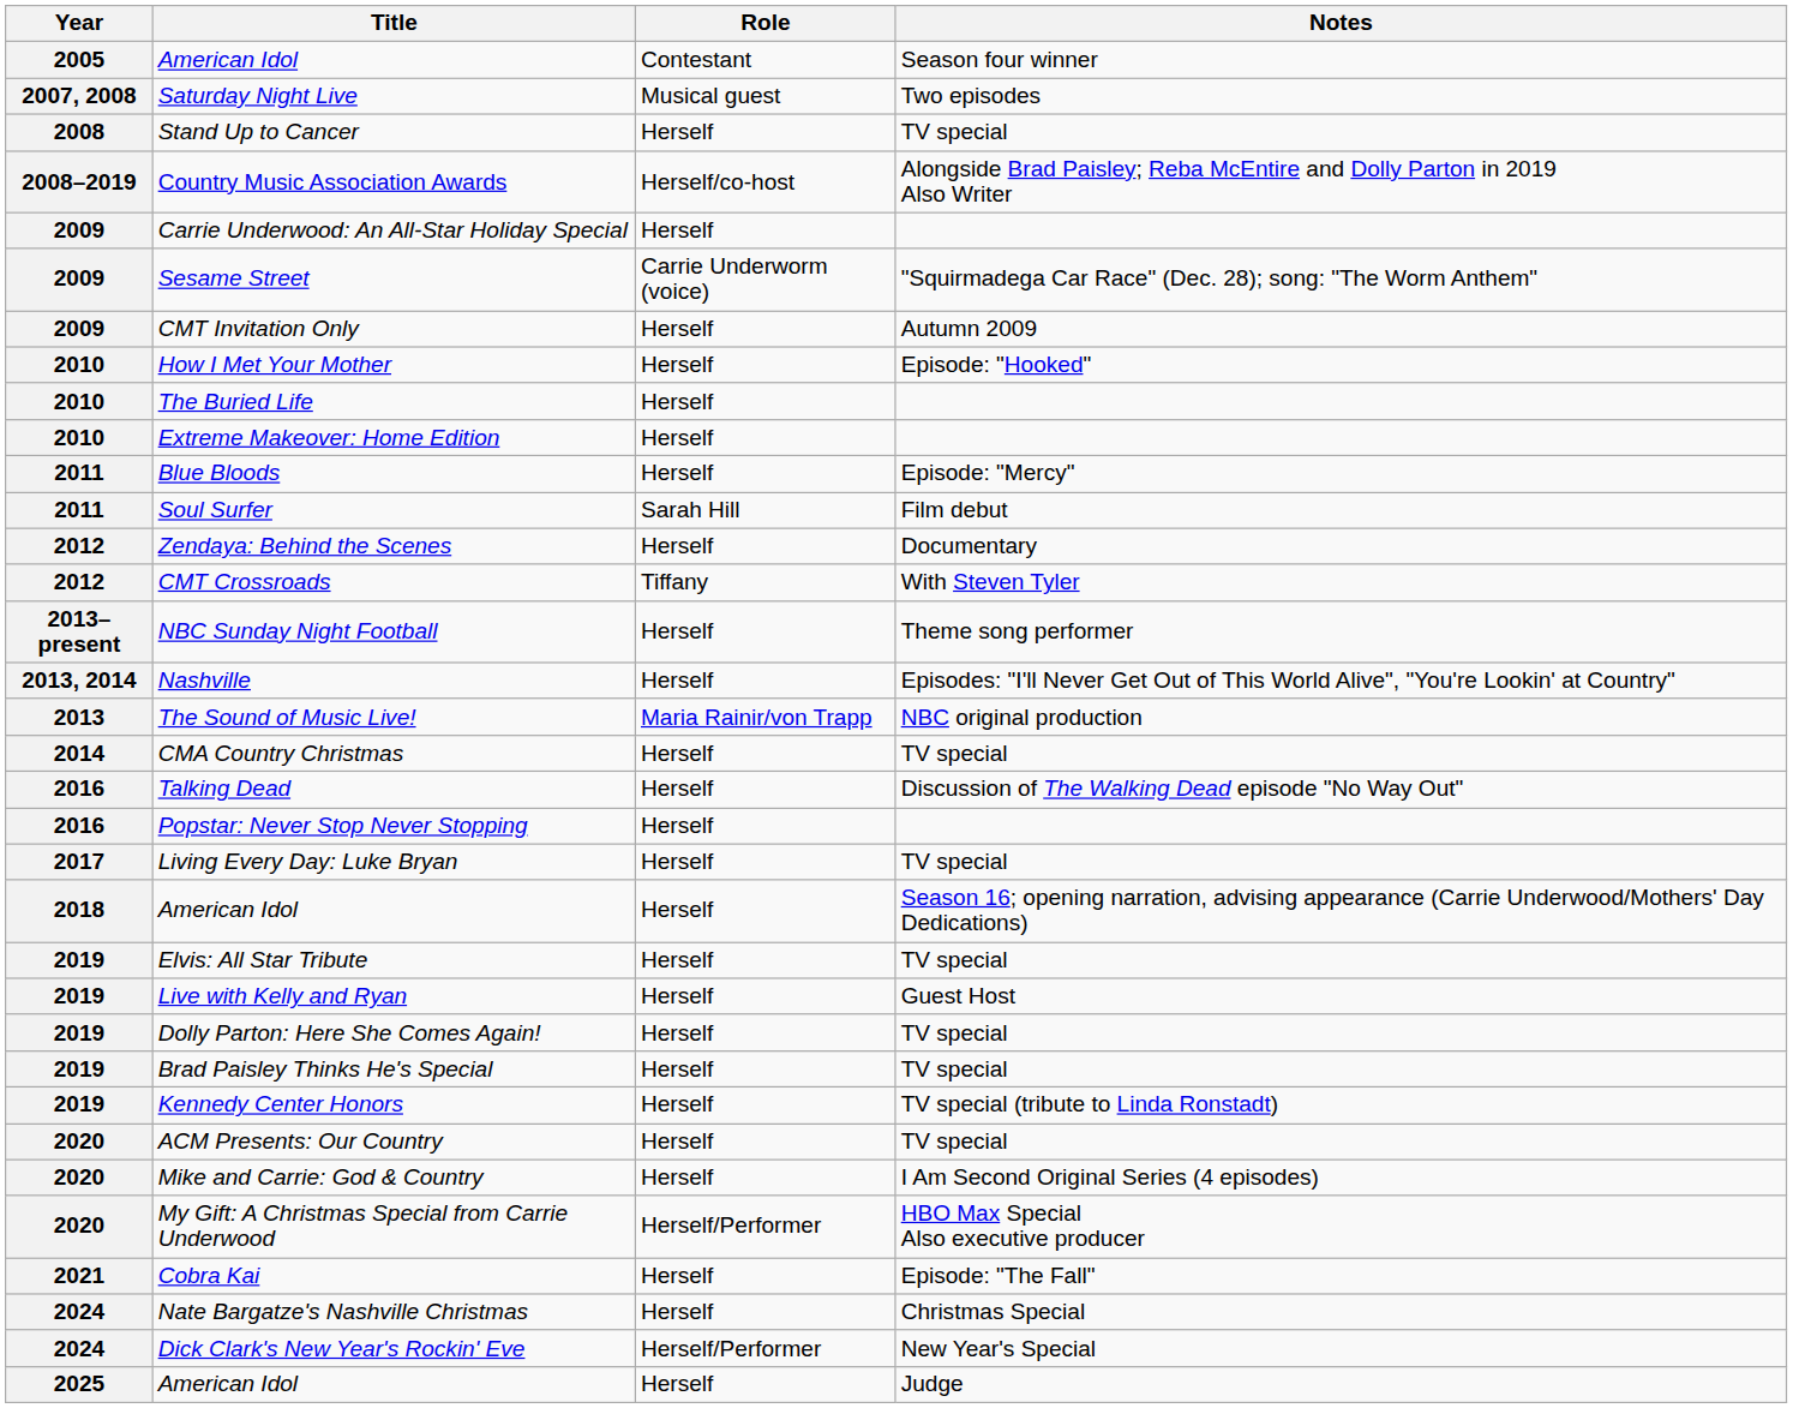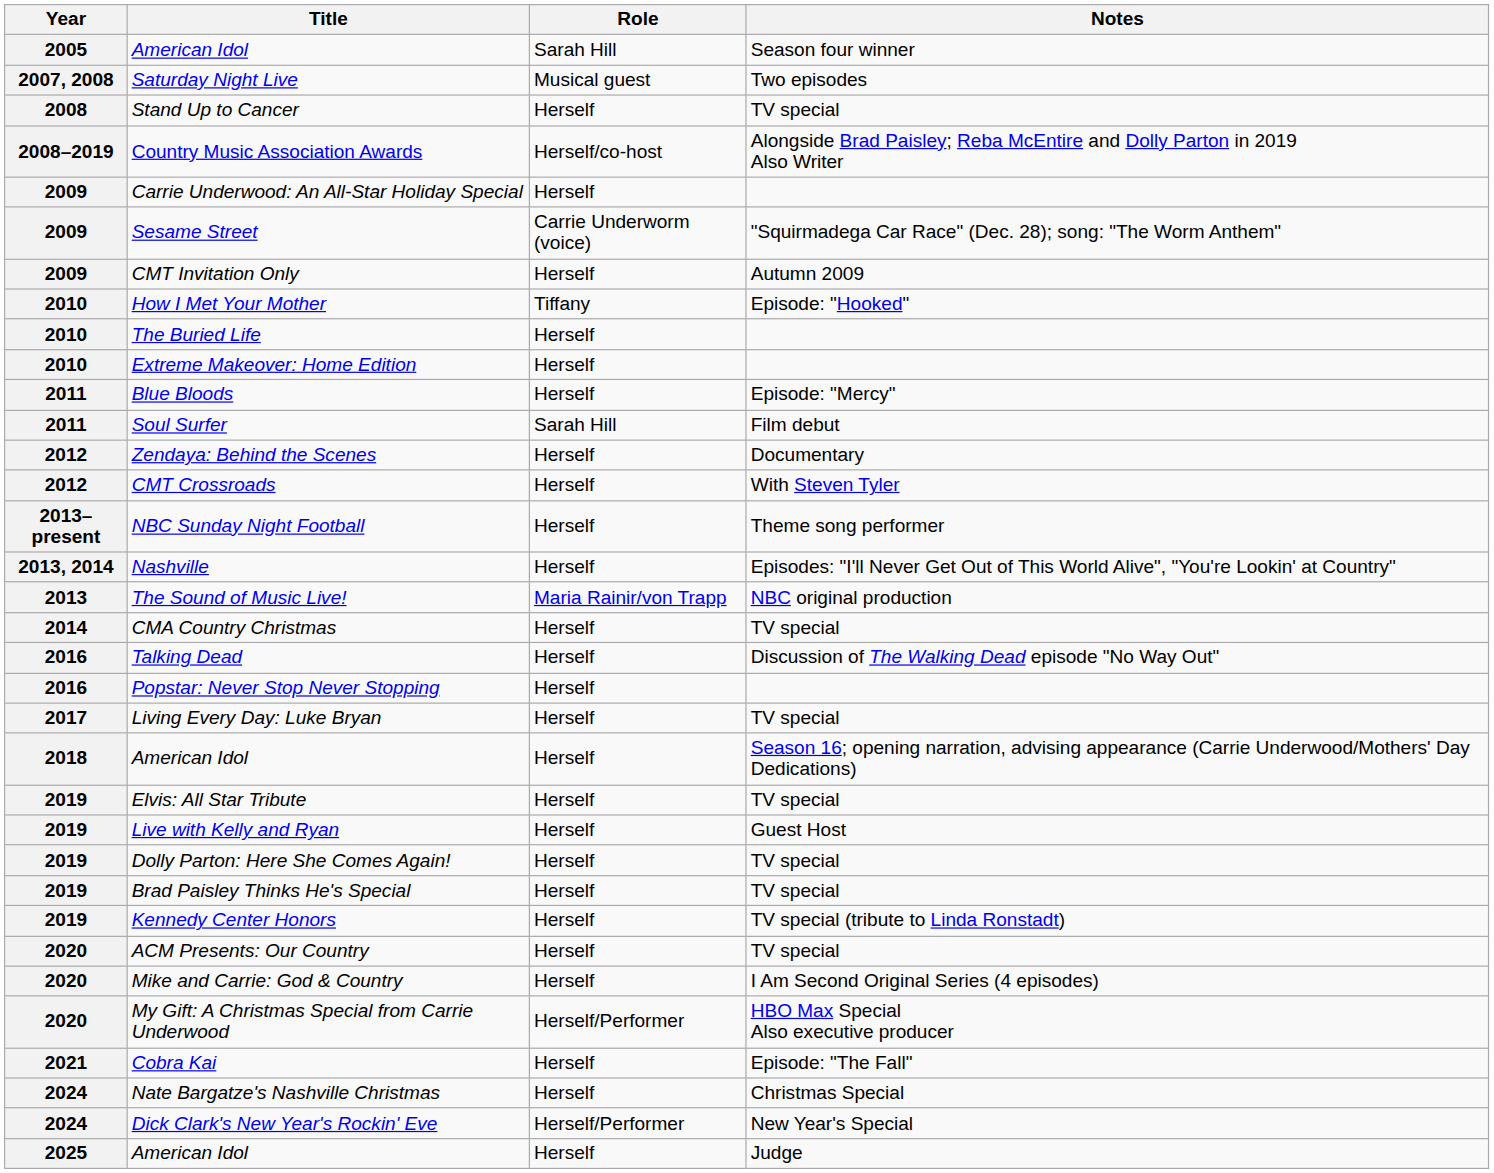American Idol / Season four winner | Role: Contestant -> Sarah Hill
How I Met Your Mother | Role: Herself -> Tiffany
CMT Crossroads | Role: Tiffany -> Herself
